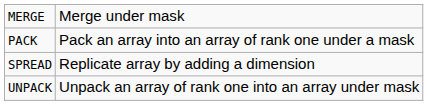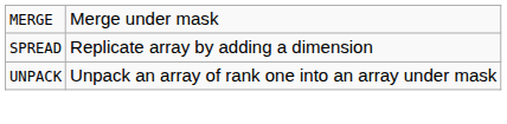- row: PACK | Pack an array into an array of rank one under a mask
